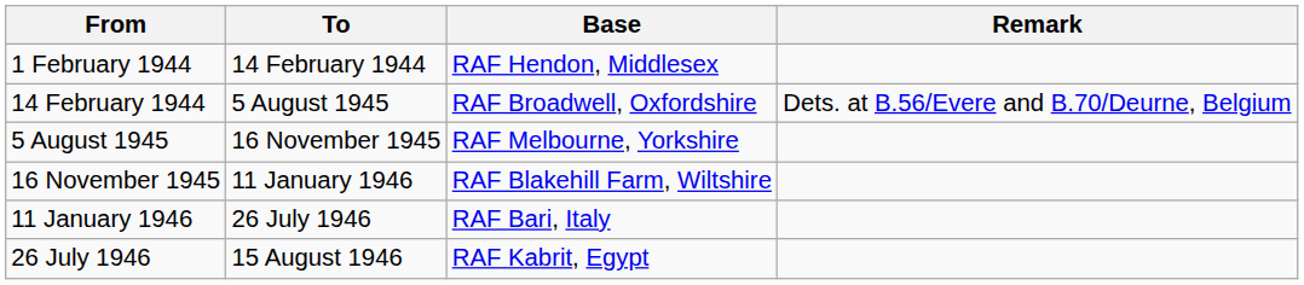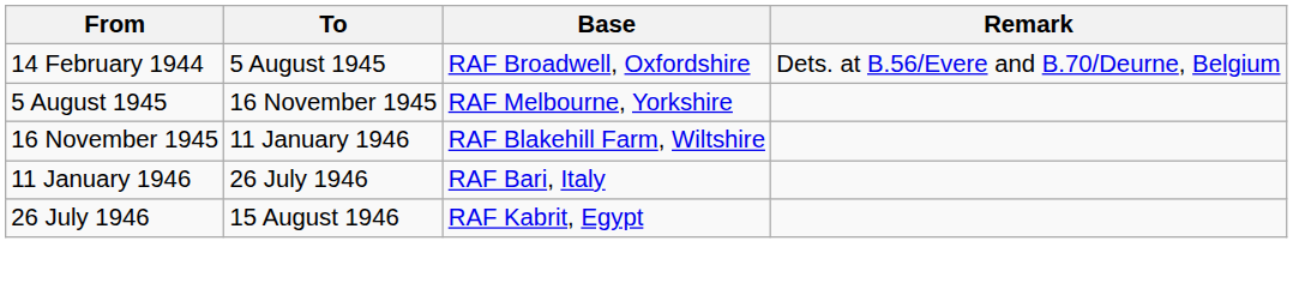- row: 1 February 1944 | 14 February 1944 | RAF Hendon, Middlesex
